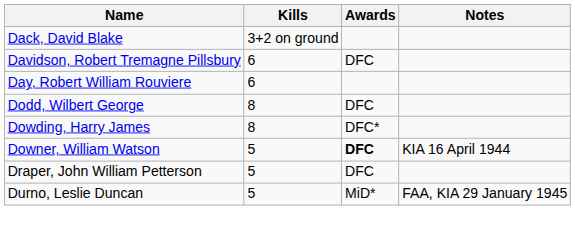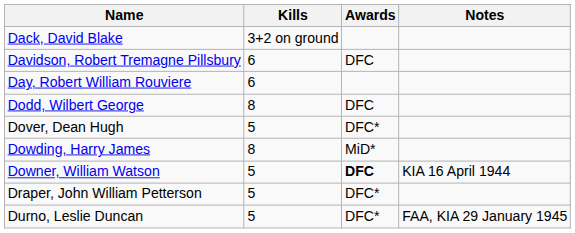+ row: Dover, Dean Hugh | 5 | DFC*
Dowding, Harry James | Awards: DFC* -> MiD*
Draper, John William Petterson | Awards: DFC -> DFC*
Durno, Leslie Duncan | Awards: MiD* -> DFC*
